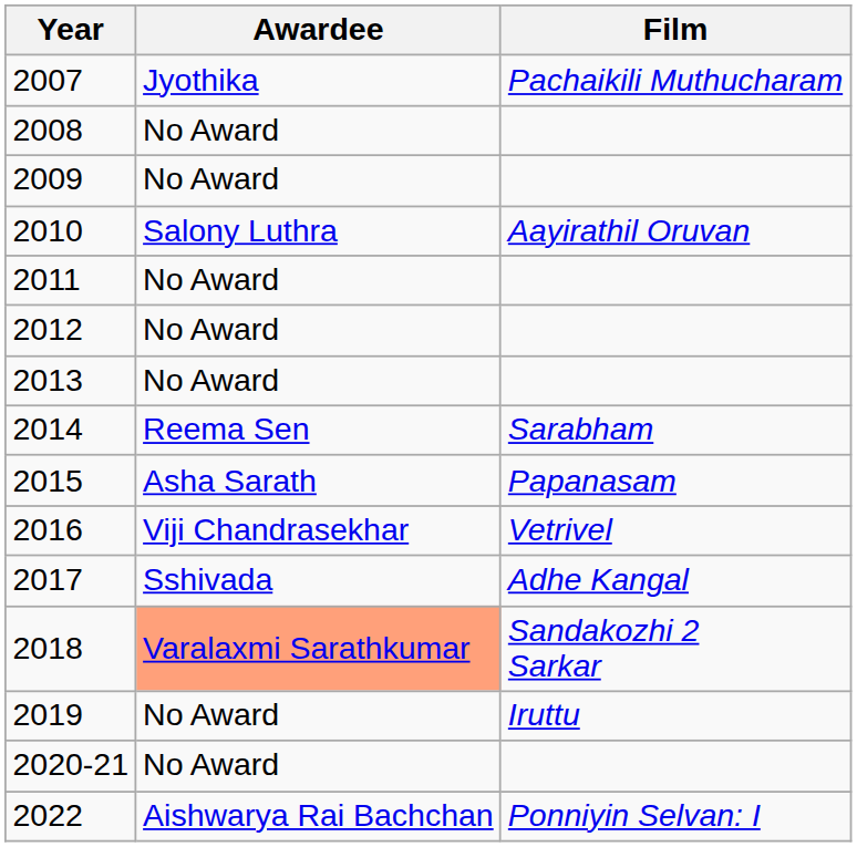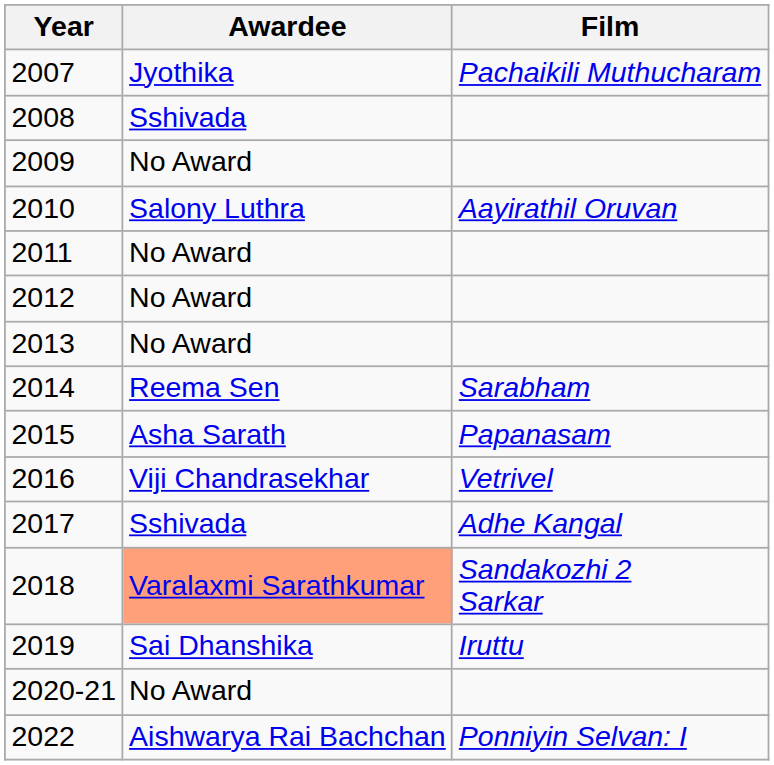2008 | Awardee: No Award -> Sshivada
2019 | Awardee: No Award -> Sai Dhanshika
